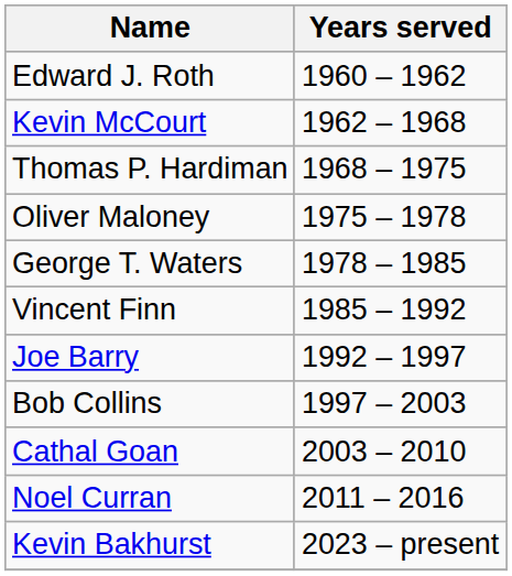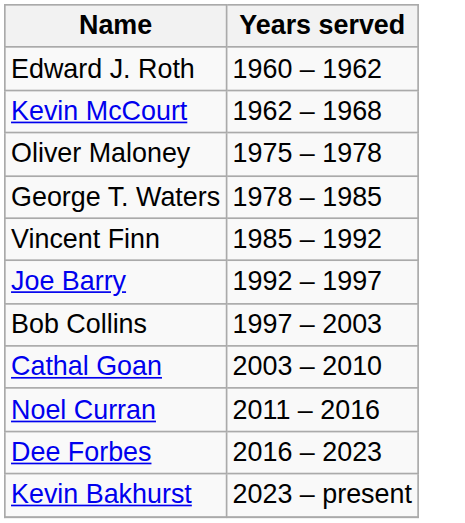- row: Thomas P. Hardiman | 1968 – 1975
+ row: Dee Forbes | 2016 – 2023
